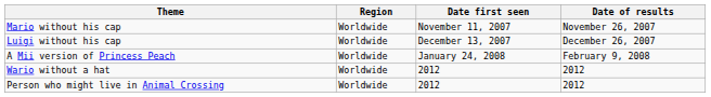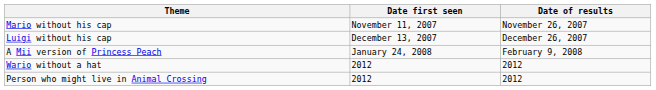- column: Region | Worldwide | Worldwide | Worldwide | Worldwide | Worldwide
